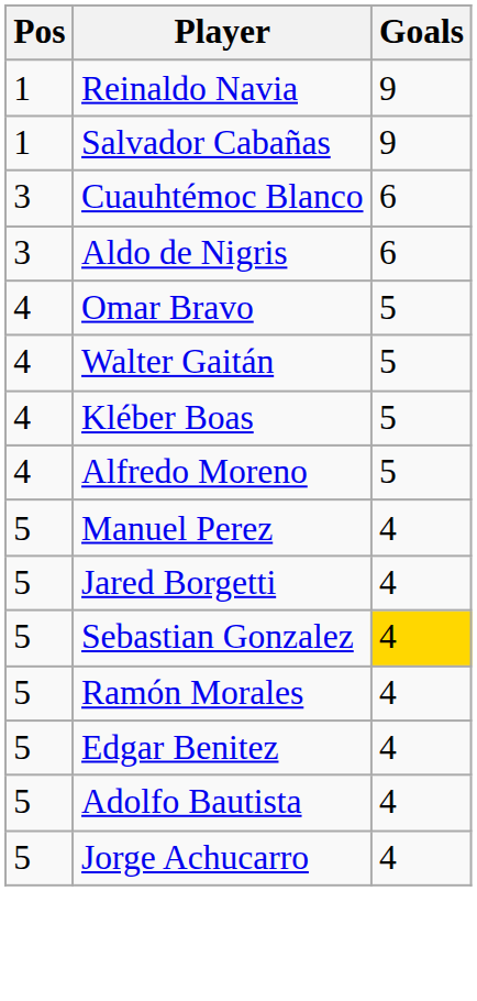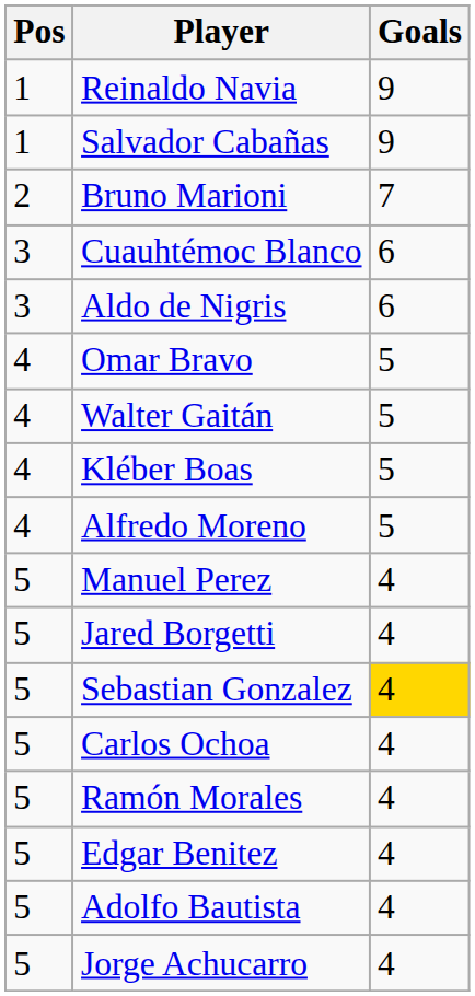+ row: 2 | Bruno Marioni | 7
+ row: 5 | Carlos Ochoa | 4
